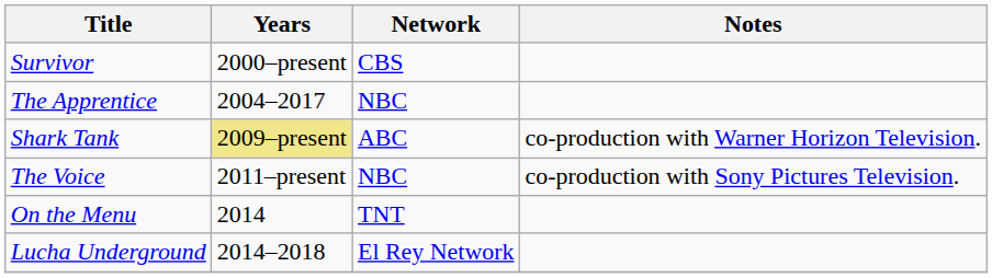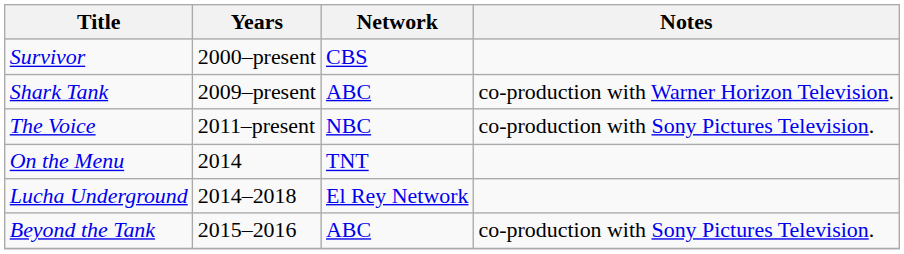- row: The Apprentice | 2004–2017 | NBC
Shark Tank | Years: khaki background -> no background
+ row: Beyond the Tank | 2015–2016 | ABC | co-production with Sony Pictures Television.
